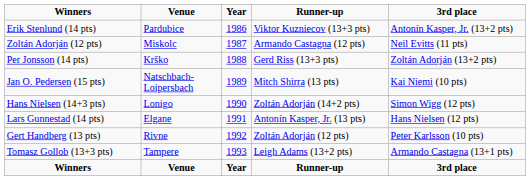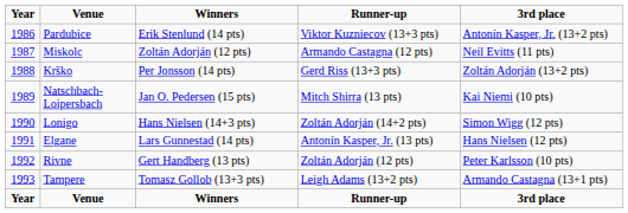columns swapped: Year <-> Winners
